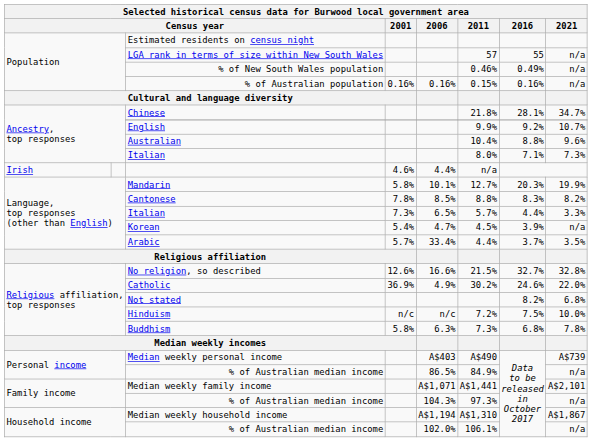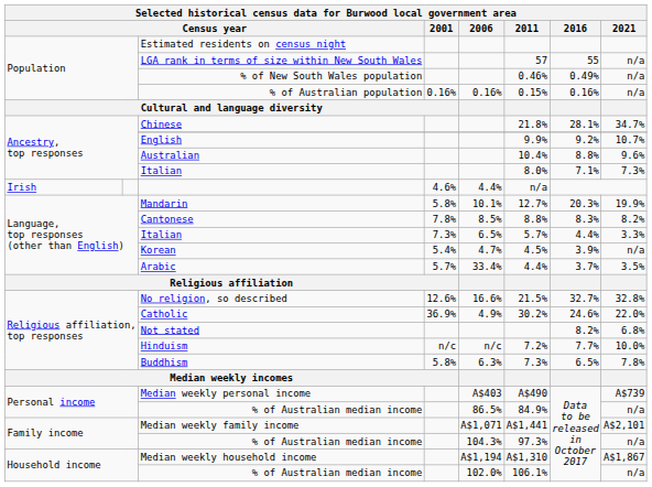Hinduism | 2016: 7.5% -> 7.7%
Buddhism | 2016: 6.8% -> 6.5%
